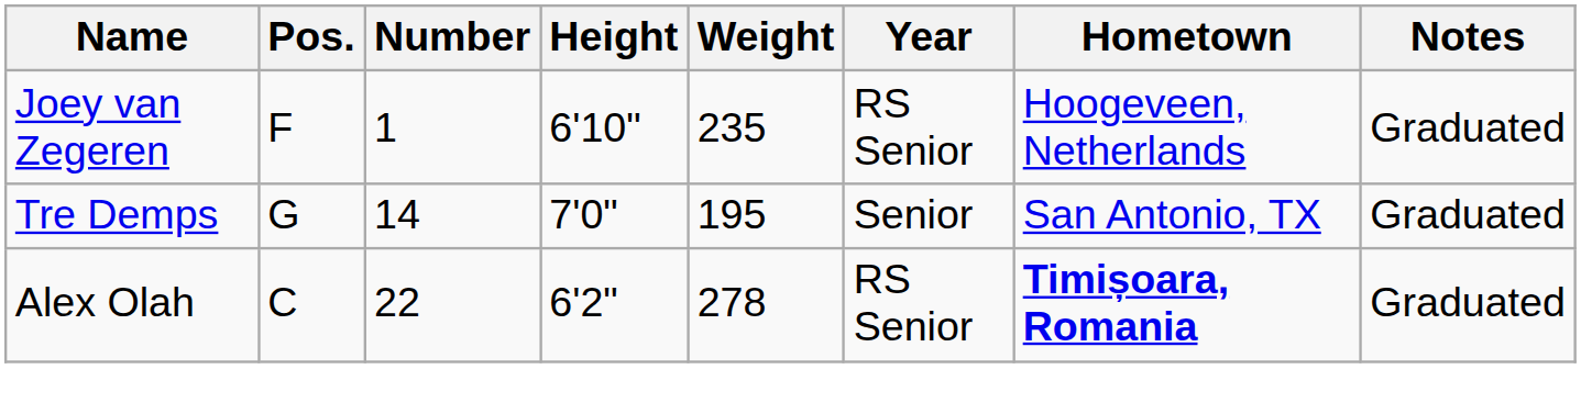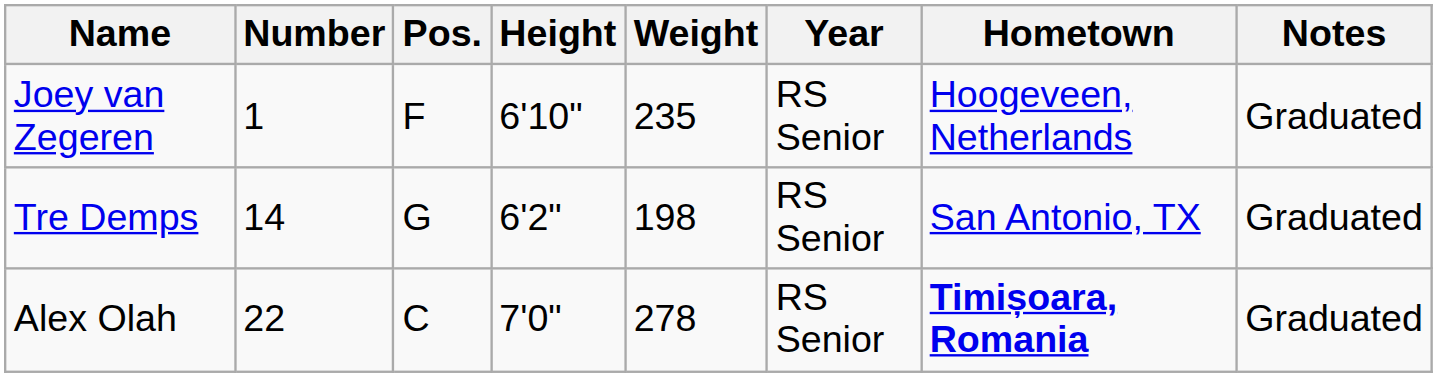columns swapped: Number <-> Pos.
Tre Demps | Height: 7'0" -> 6'2"
Tre Demps | Weight: 195 -> 198
Tre Demps | Year: Senior -> RS Senior
Alex Olah | Height: 6'2" -> 7'0"
